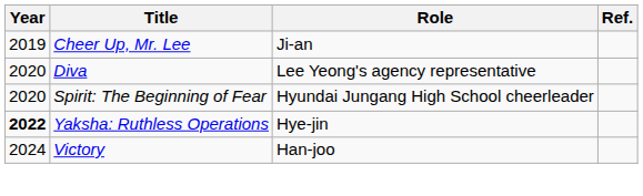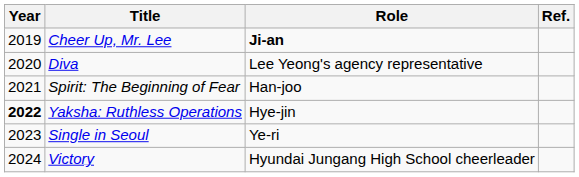Cheer Up, Mr. Lee | Role: normal -> bold
Spirit: The Beginning of Fear | Year: 2020 -> 2021
Spirit: The Beginning of Fear | Role: Hyundai Jungang High School cheerleader -> Han-joo
+ row: 2023 | Single in Seoul | Ye-ri
Victory | Role: Han-joo -> Hyundai Jungang High School cheerleader
